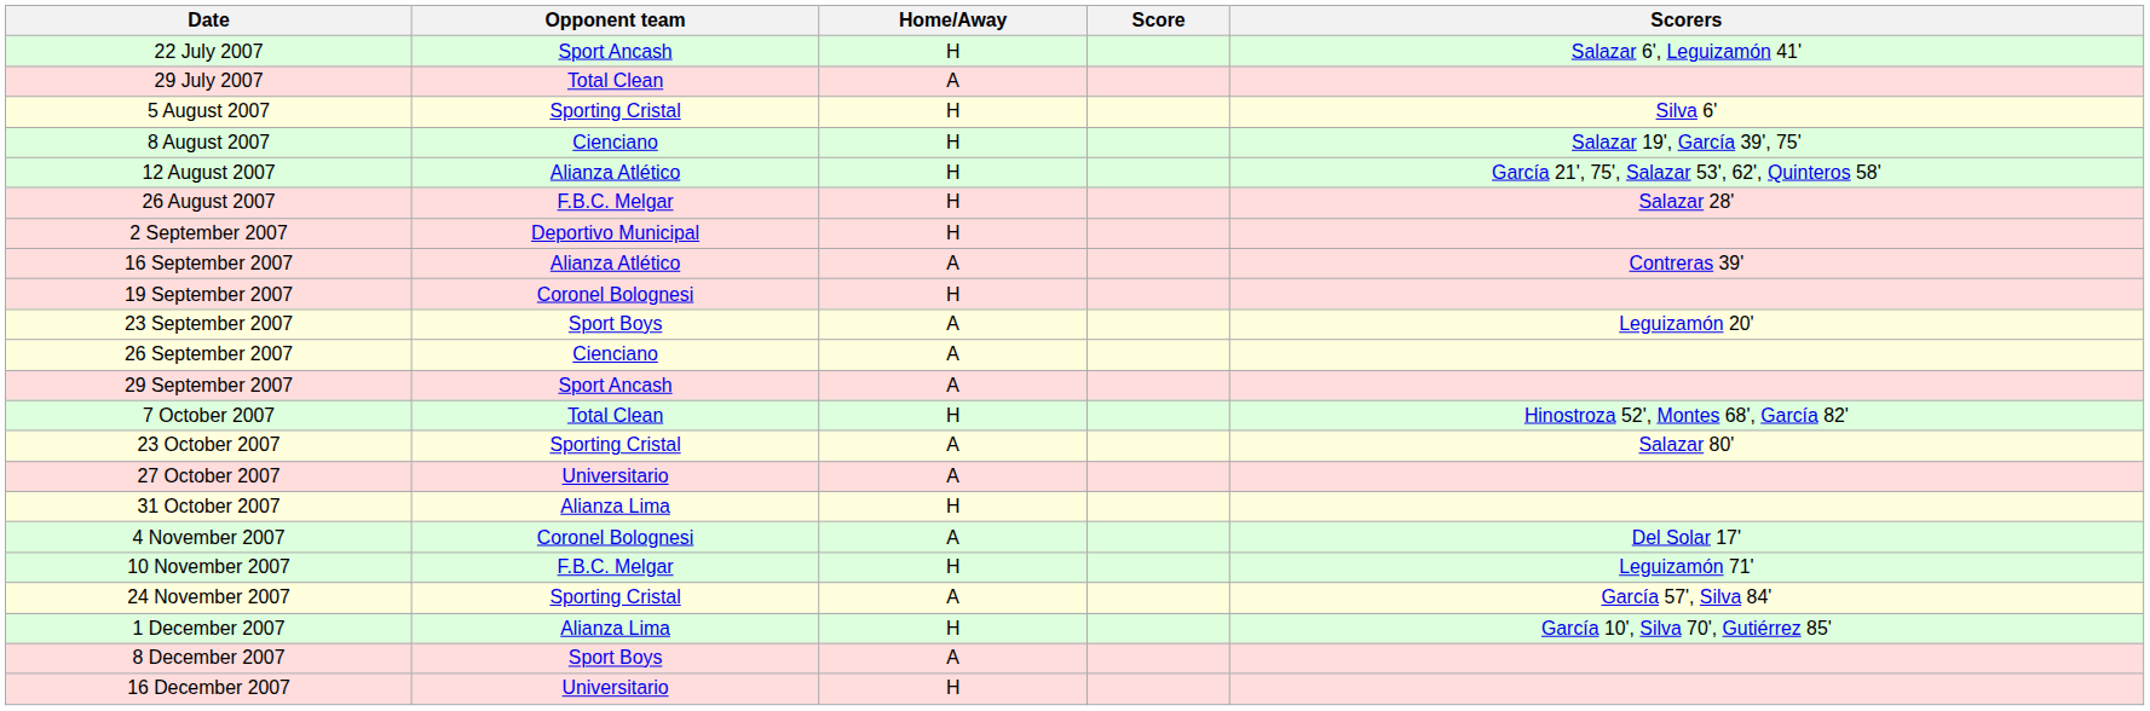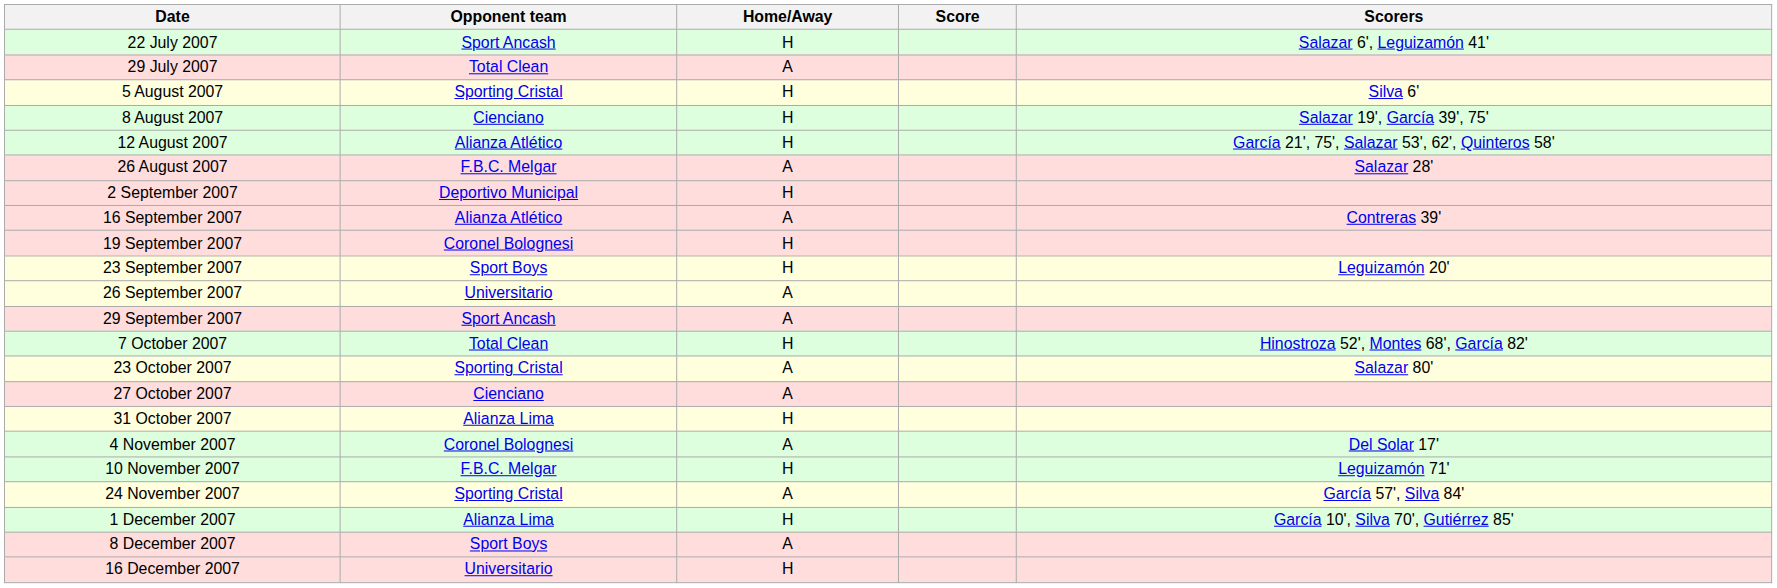26 August 2007 | Home/Away: H -> A
23 September 2007 | Home/Away: A -> H
26 September 2007 | Opponent team: Cienciano -> Universitario
27 October 2007 | Opponent team: Universitario -> Cienciano
